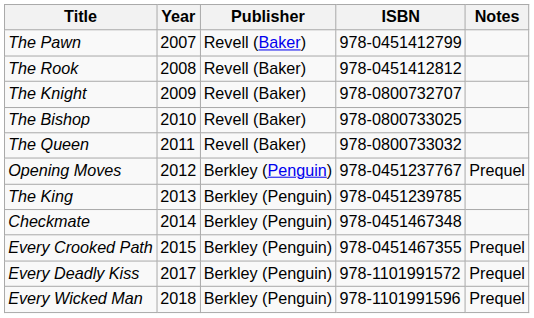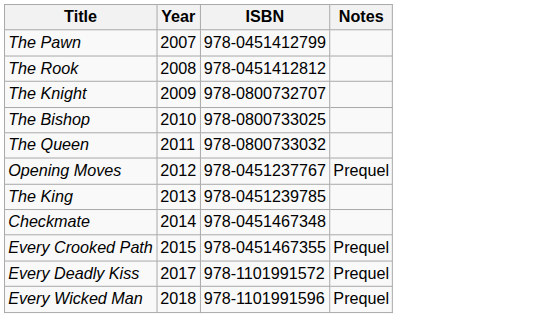- column: Publisher | Revell (Baker) | Revell (Baker) | Revell (Baker) | Revell (Baker) | Revell (Baker) | Berkley (Penguin) | Berkley (Penguin) | Berkley (Penguin) | Berkley (Penguin) | Berkley (Penguin) | Berkley (Penguin)
